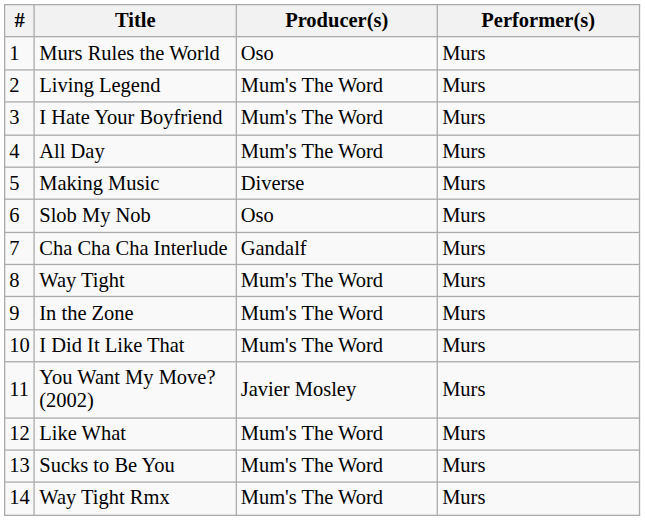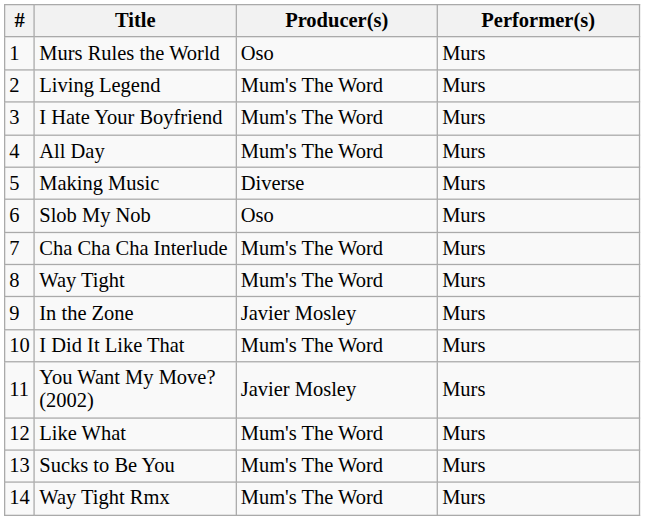Cha Cha Cha Interlude | Producer(s): Gandalf -> Mum's The Word
In the Zone | Producer(s): Mum's The Word -> Javier Mosley
